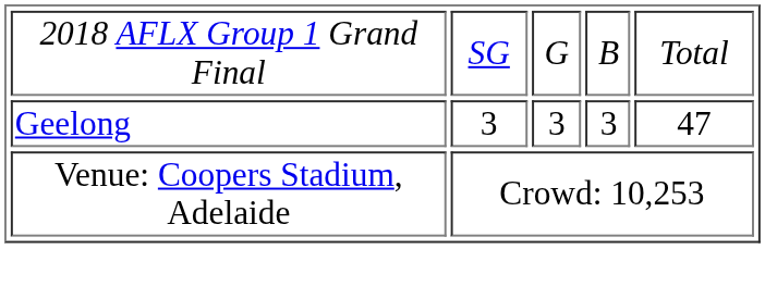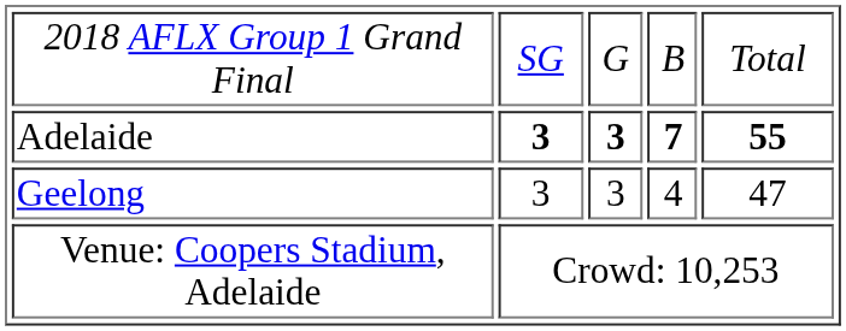+ row: Adelaide | 3 | 3 | 7 | 55
Geelong | column 4: 3 -> 4
